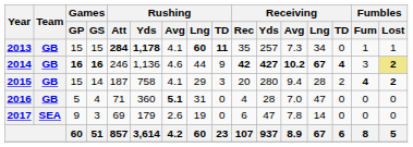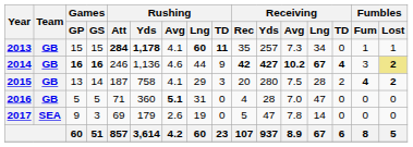2015 | Games / GP: 15 -> 13
2015 | Receiving / Avg: 9.4 -> 7.5
2016 | Games / GS: 4 -> 5
2017 | Receiving / Rec: 6 -> 5
